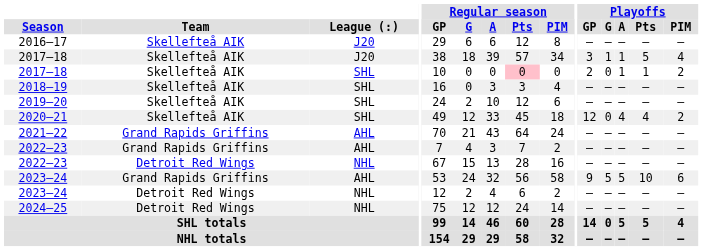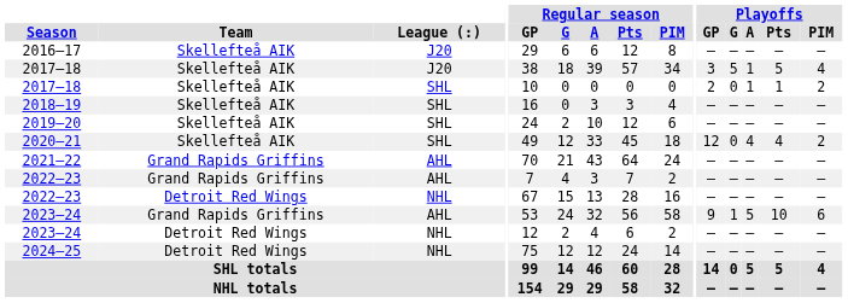2017–18 / J20 | Playoffs / G: 1 -> 5
2017–18 / SHL | Regular season / Pts: pink background -> no background
2023–24 / AHL | Playoffs / G: 5 -> 1
